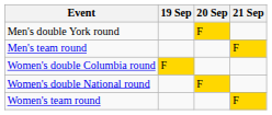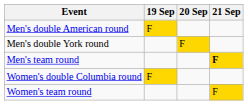+ row: Men's double American round | F
Men's team round | 21 Sep: normal -> bold
- row: Women's double National round | F
